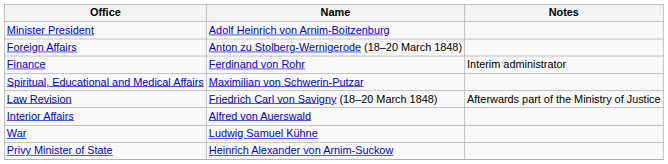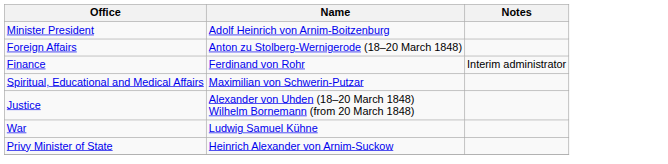+ row: Justice | Alexander von Uhden (18–20 March 1848) Wilhelm Bornemann (from 20 March 1848)
- row: Law Revision | Friedrich Carl von Savigny (18–20 March 1848) | Afterwards part of the Ministry of Justice
- row: Interior Affairs | Alfred von Auerswald
